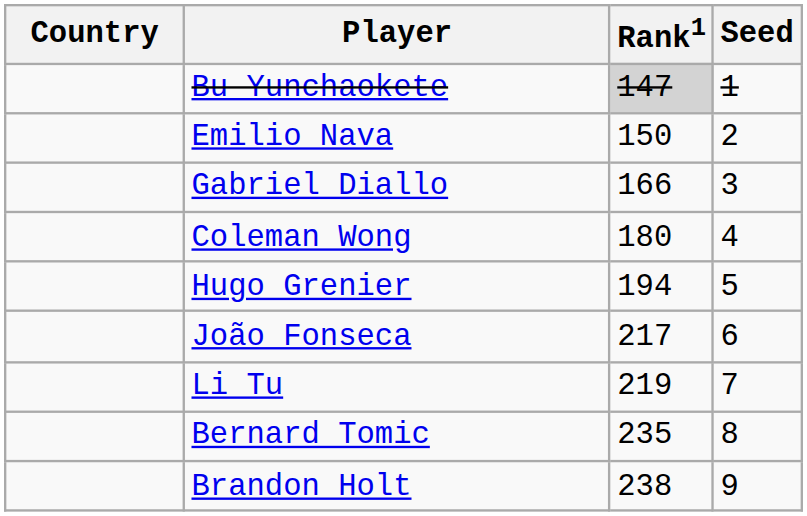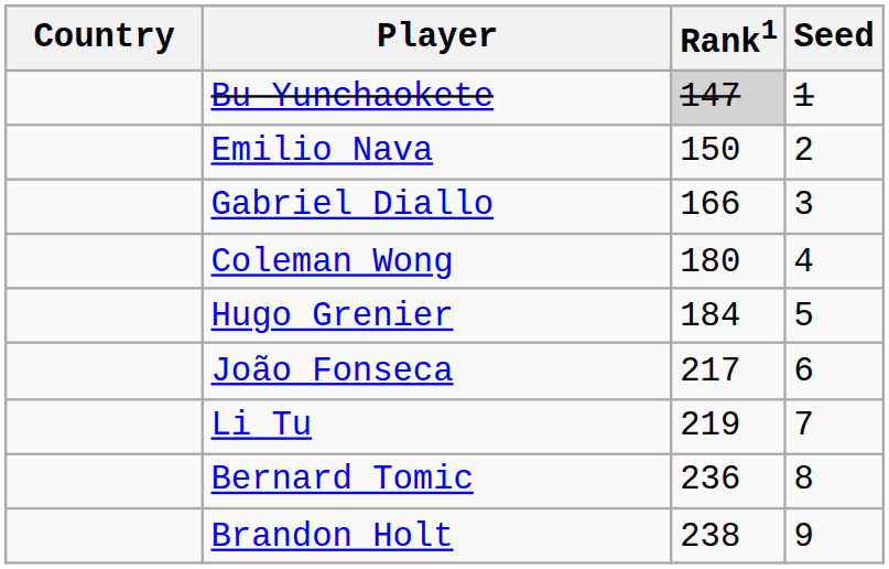Hugo Grenier | Rank1: 194 -> 184
Bernard Tomic | Rank1: 235 -> 236
